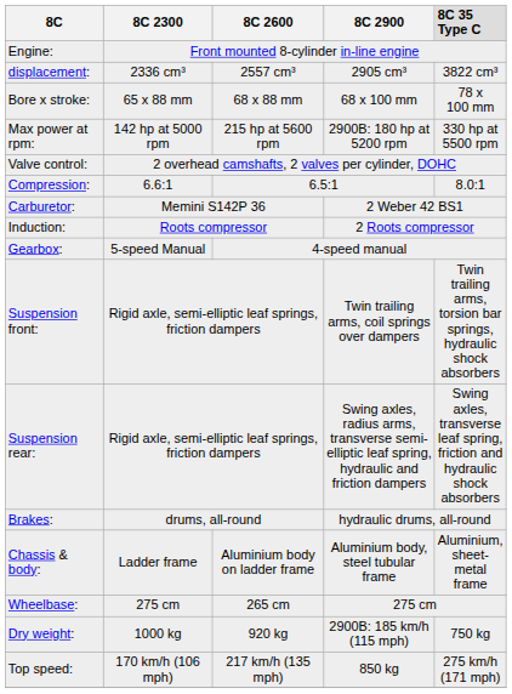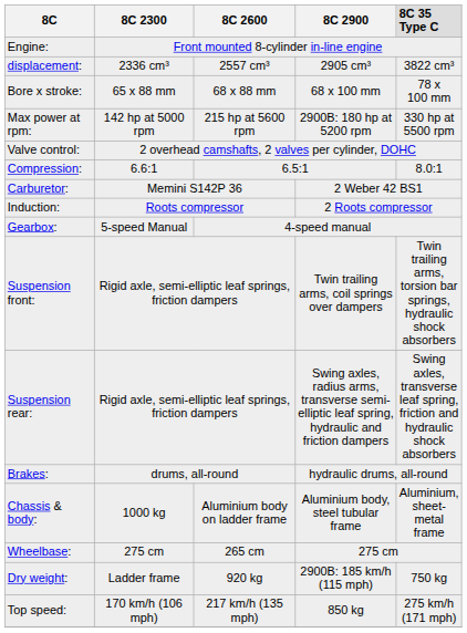Chassis & body: | 8C 2300: Ladder frame -> 1000 kg
Dry weight: | 8C 2300: 1000 kg -> Ladder frame
